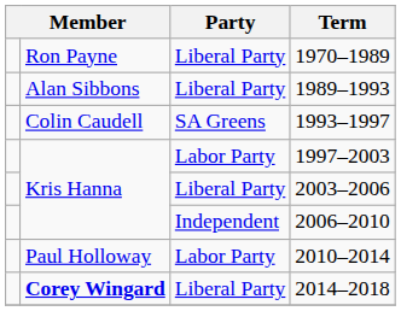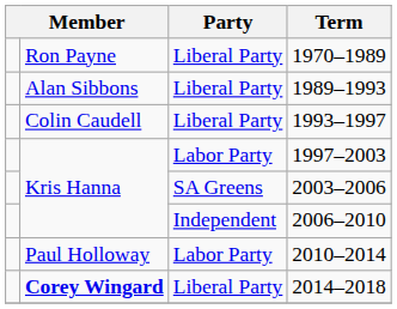1993–1997 | Party: SA Greens -> Liberal Party
2003–2006 | Party: Liberal Party -> SA Greens
